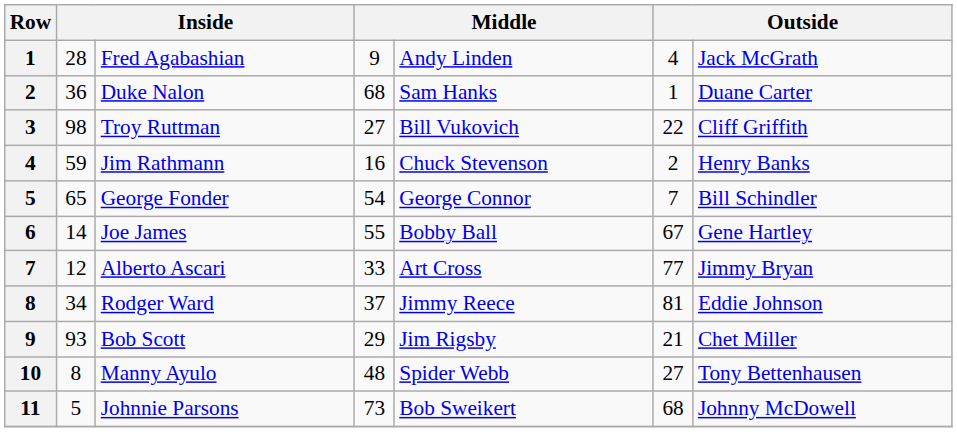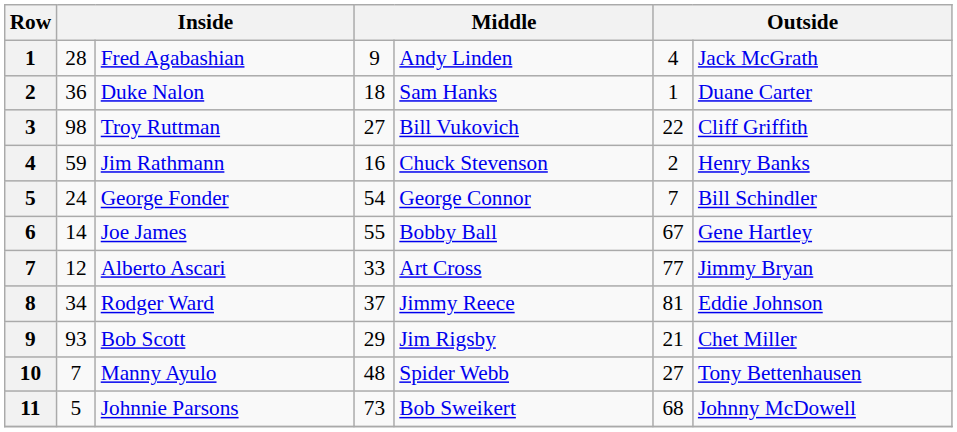Duke Nalon | column 4: 68 -> 18
George Fonder | column 2: 65 -> 24
Manny Ayulo | column 2: 8 -> 7
